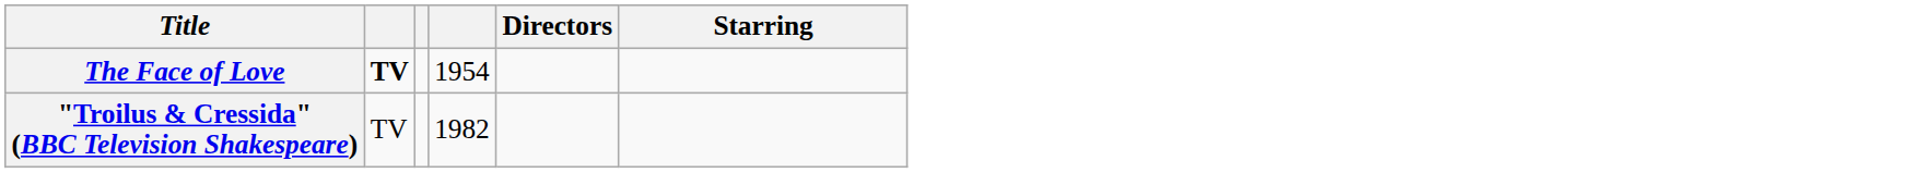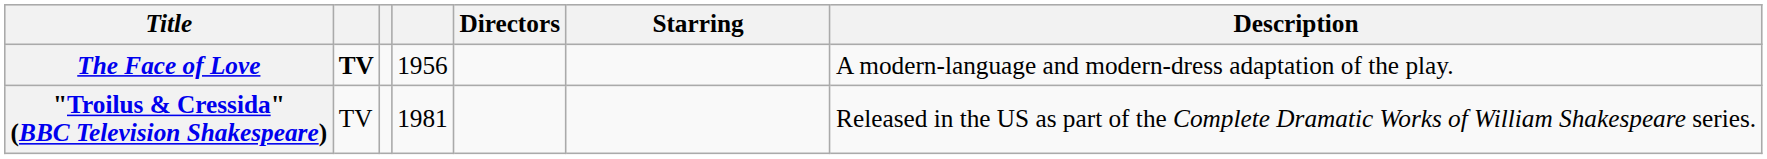+ column: Description | A modern-language and modern-dress adaptation of the play. | Released in the US as part of the Complete Dramatic Works of William Shakespeare series.
The Face of Love | column 4: 1954 -> 1956
"Troilus & Cressida" (BBC Television Shakespeare) | column 4: 1982 -> 1981
